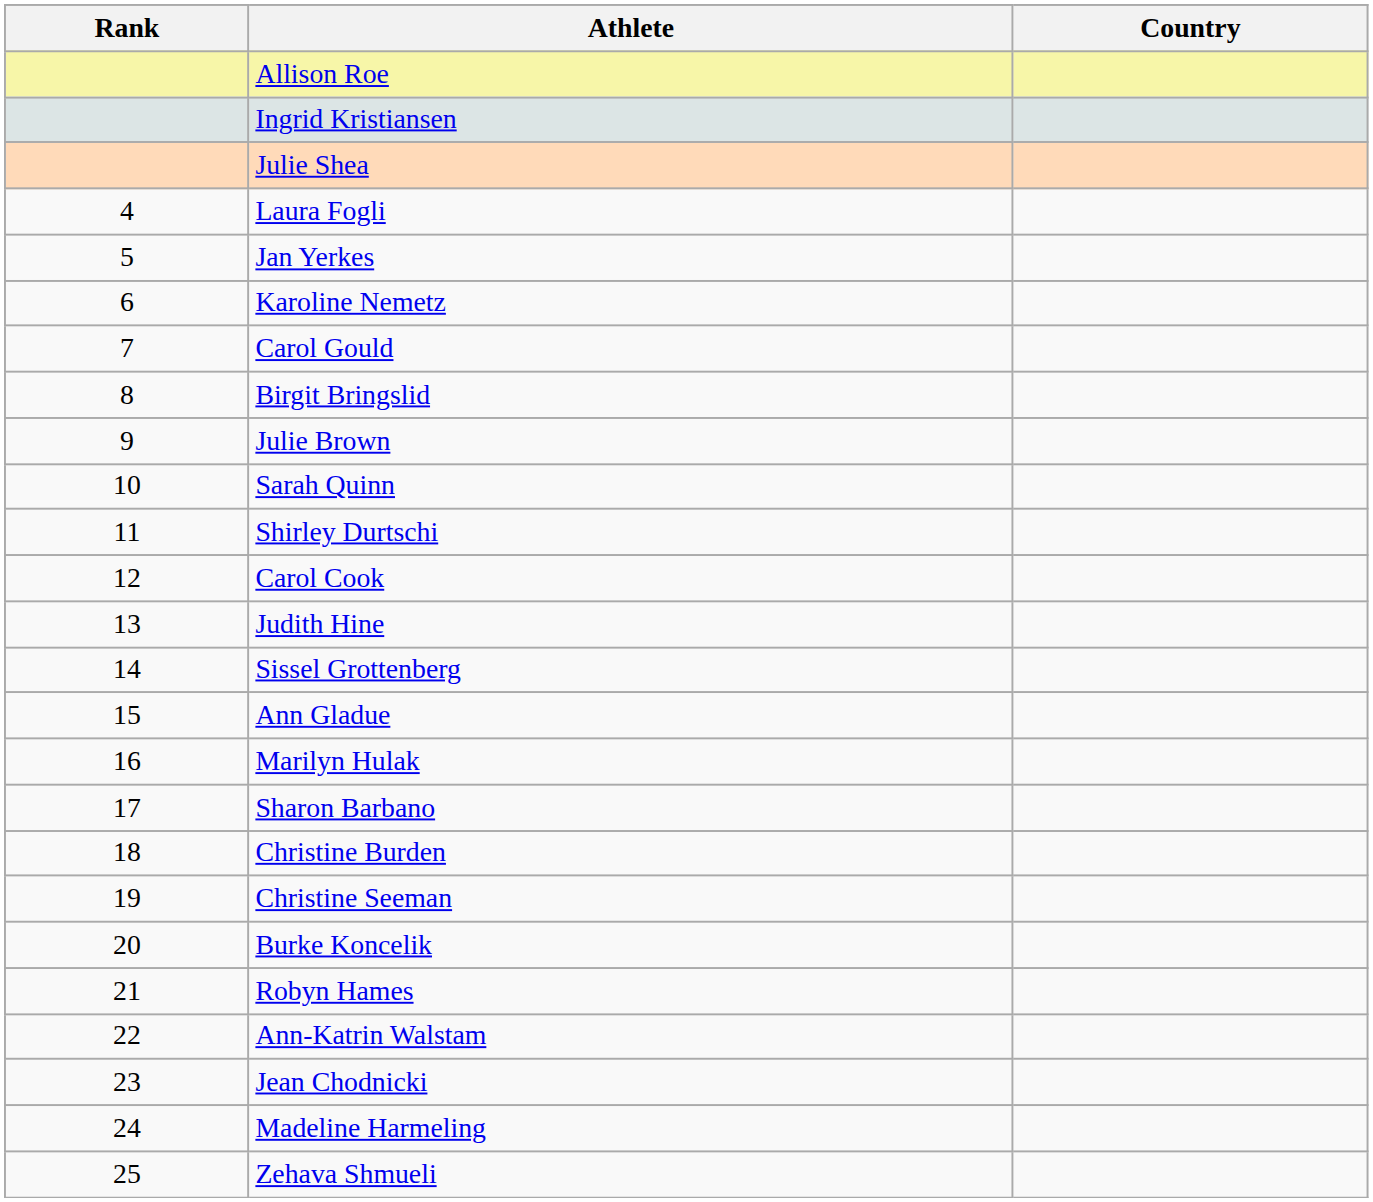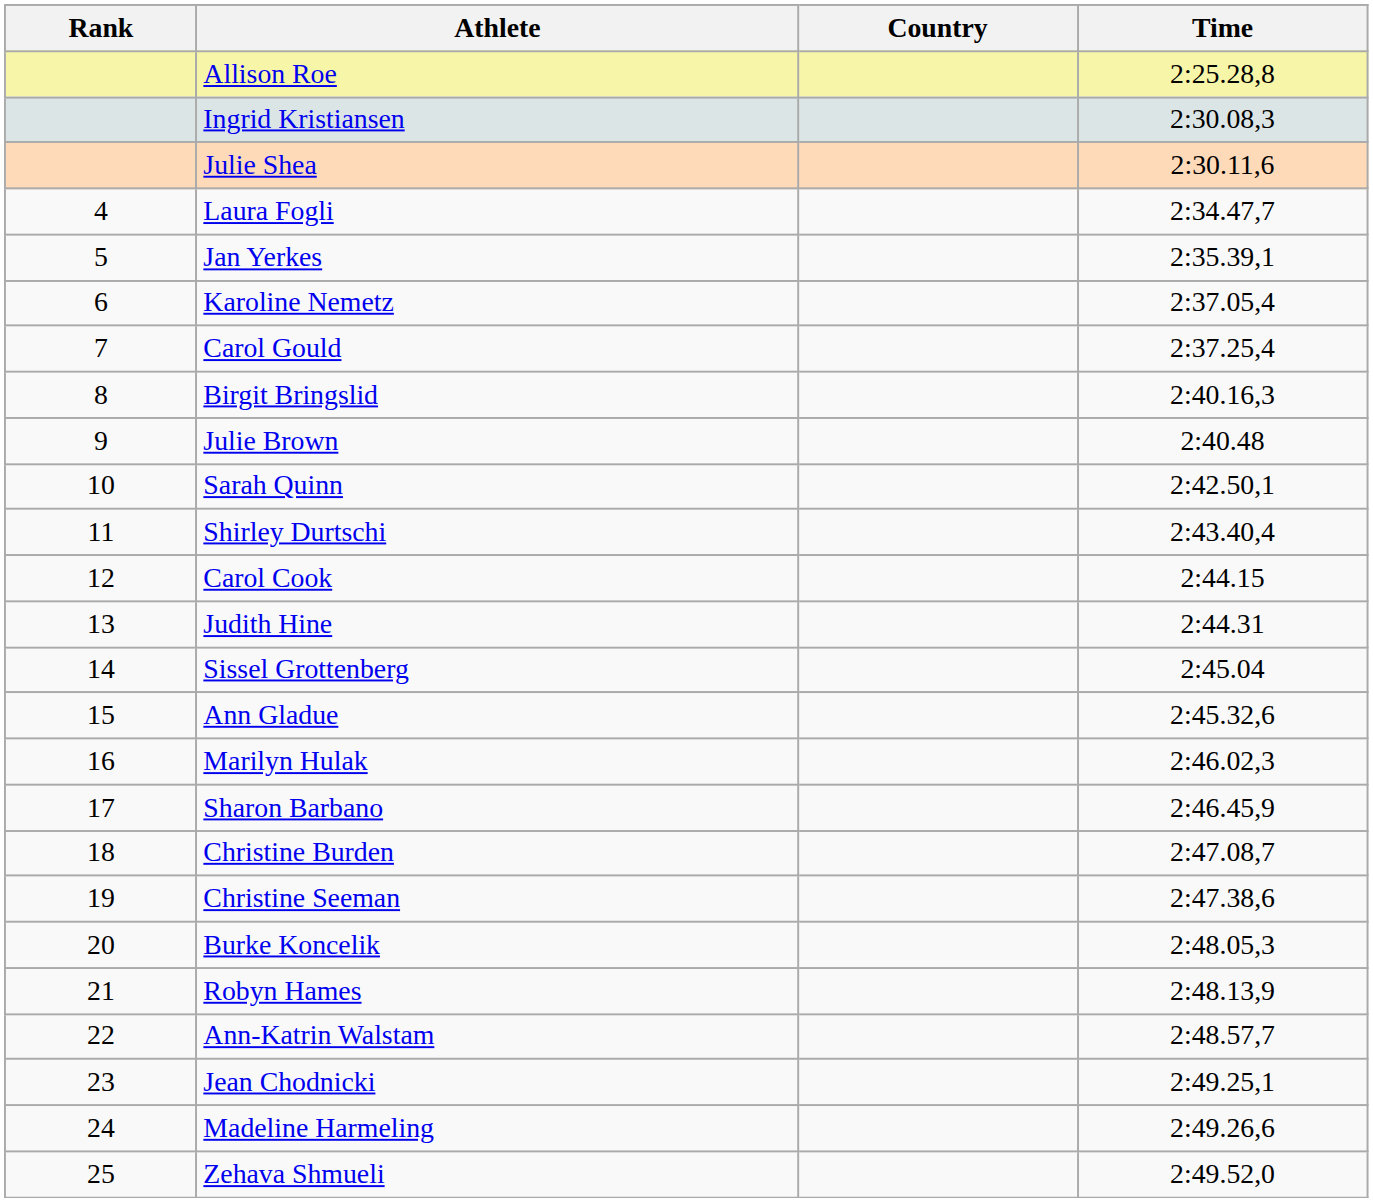+ column: Time | 2:25.28,8 | 2:30.08,3 | 2:30.11,6 | 2:34.47,7 | 2:35.39,1 | 2:37.05,4 | 2:37.25,4 | 2:40.16,3 | 2:40.48 | 2:42.50,1 | 2:43.40,4 | 2:44.15 | 2:44.31 | 2:45.04 | 2:45.32,6 | 2:46.02,3 | 2:46.45,9 | 2:47.08,7 | 2:47.38,6 | 2:48.05,3 | 2:48.13,9 | 2:48.57,7 | 2:49.25,1 | 2:49.26,6 | 2:49.52,0
